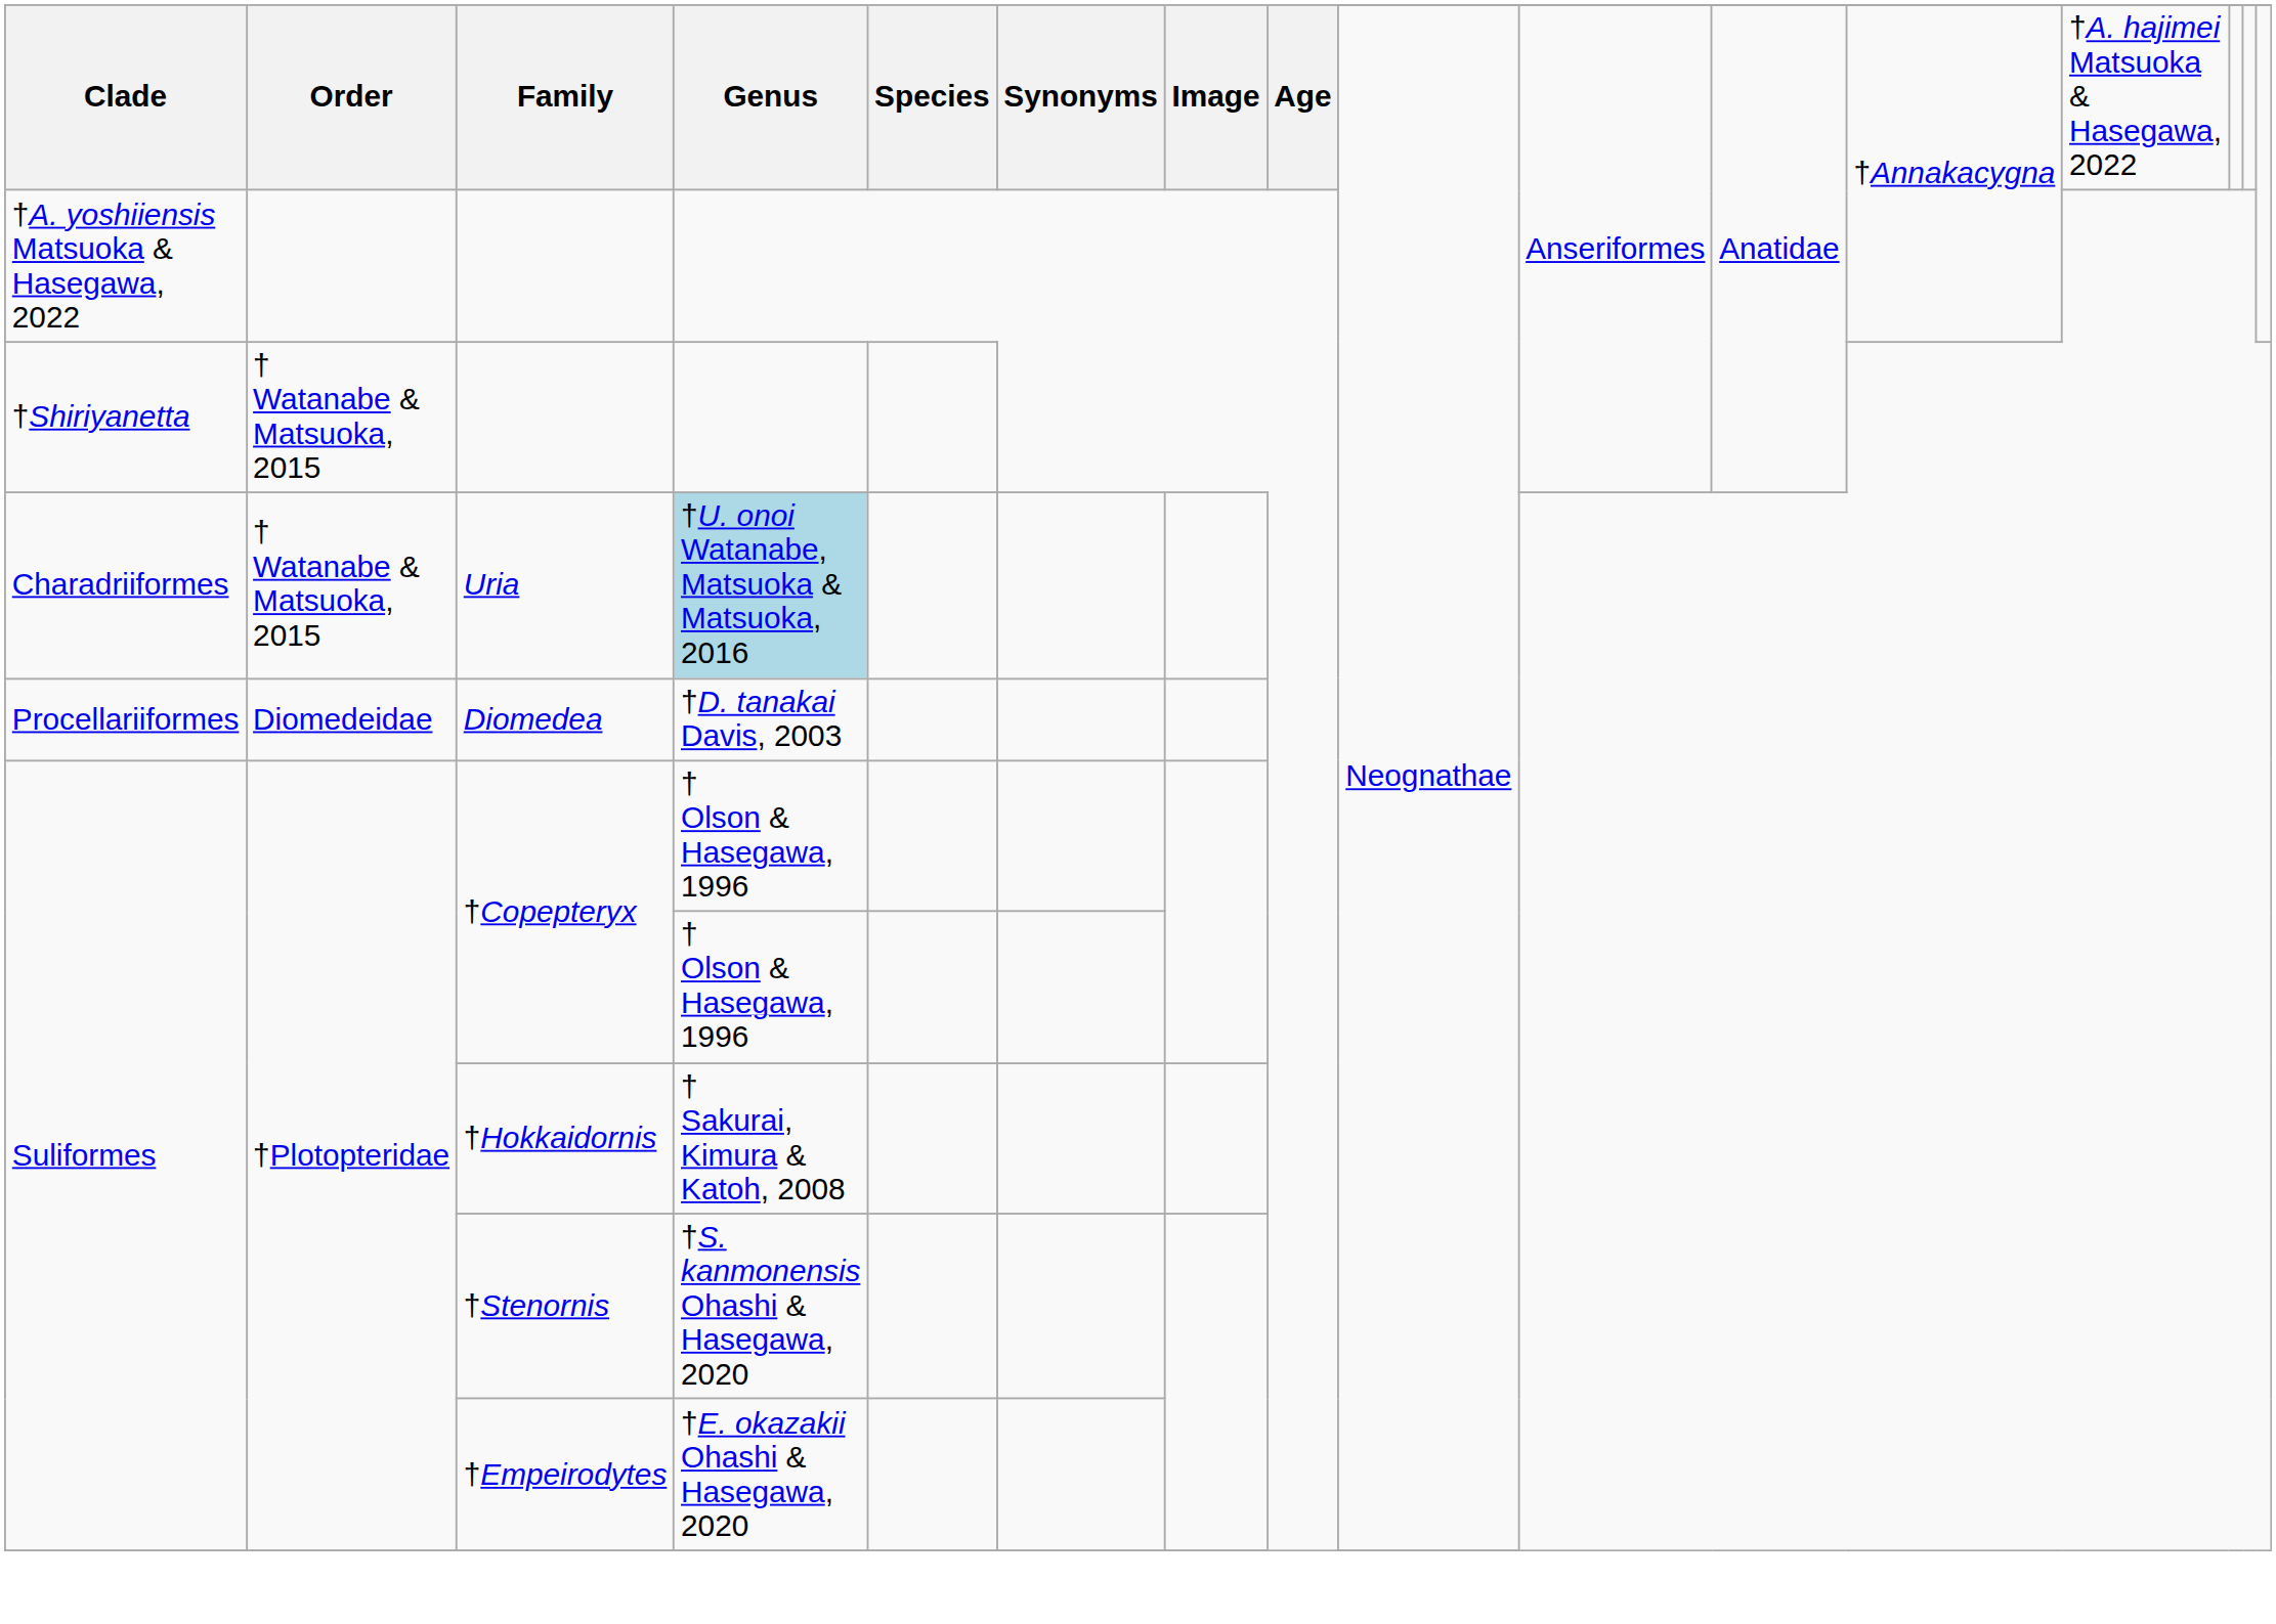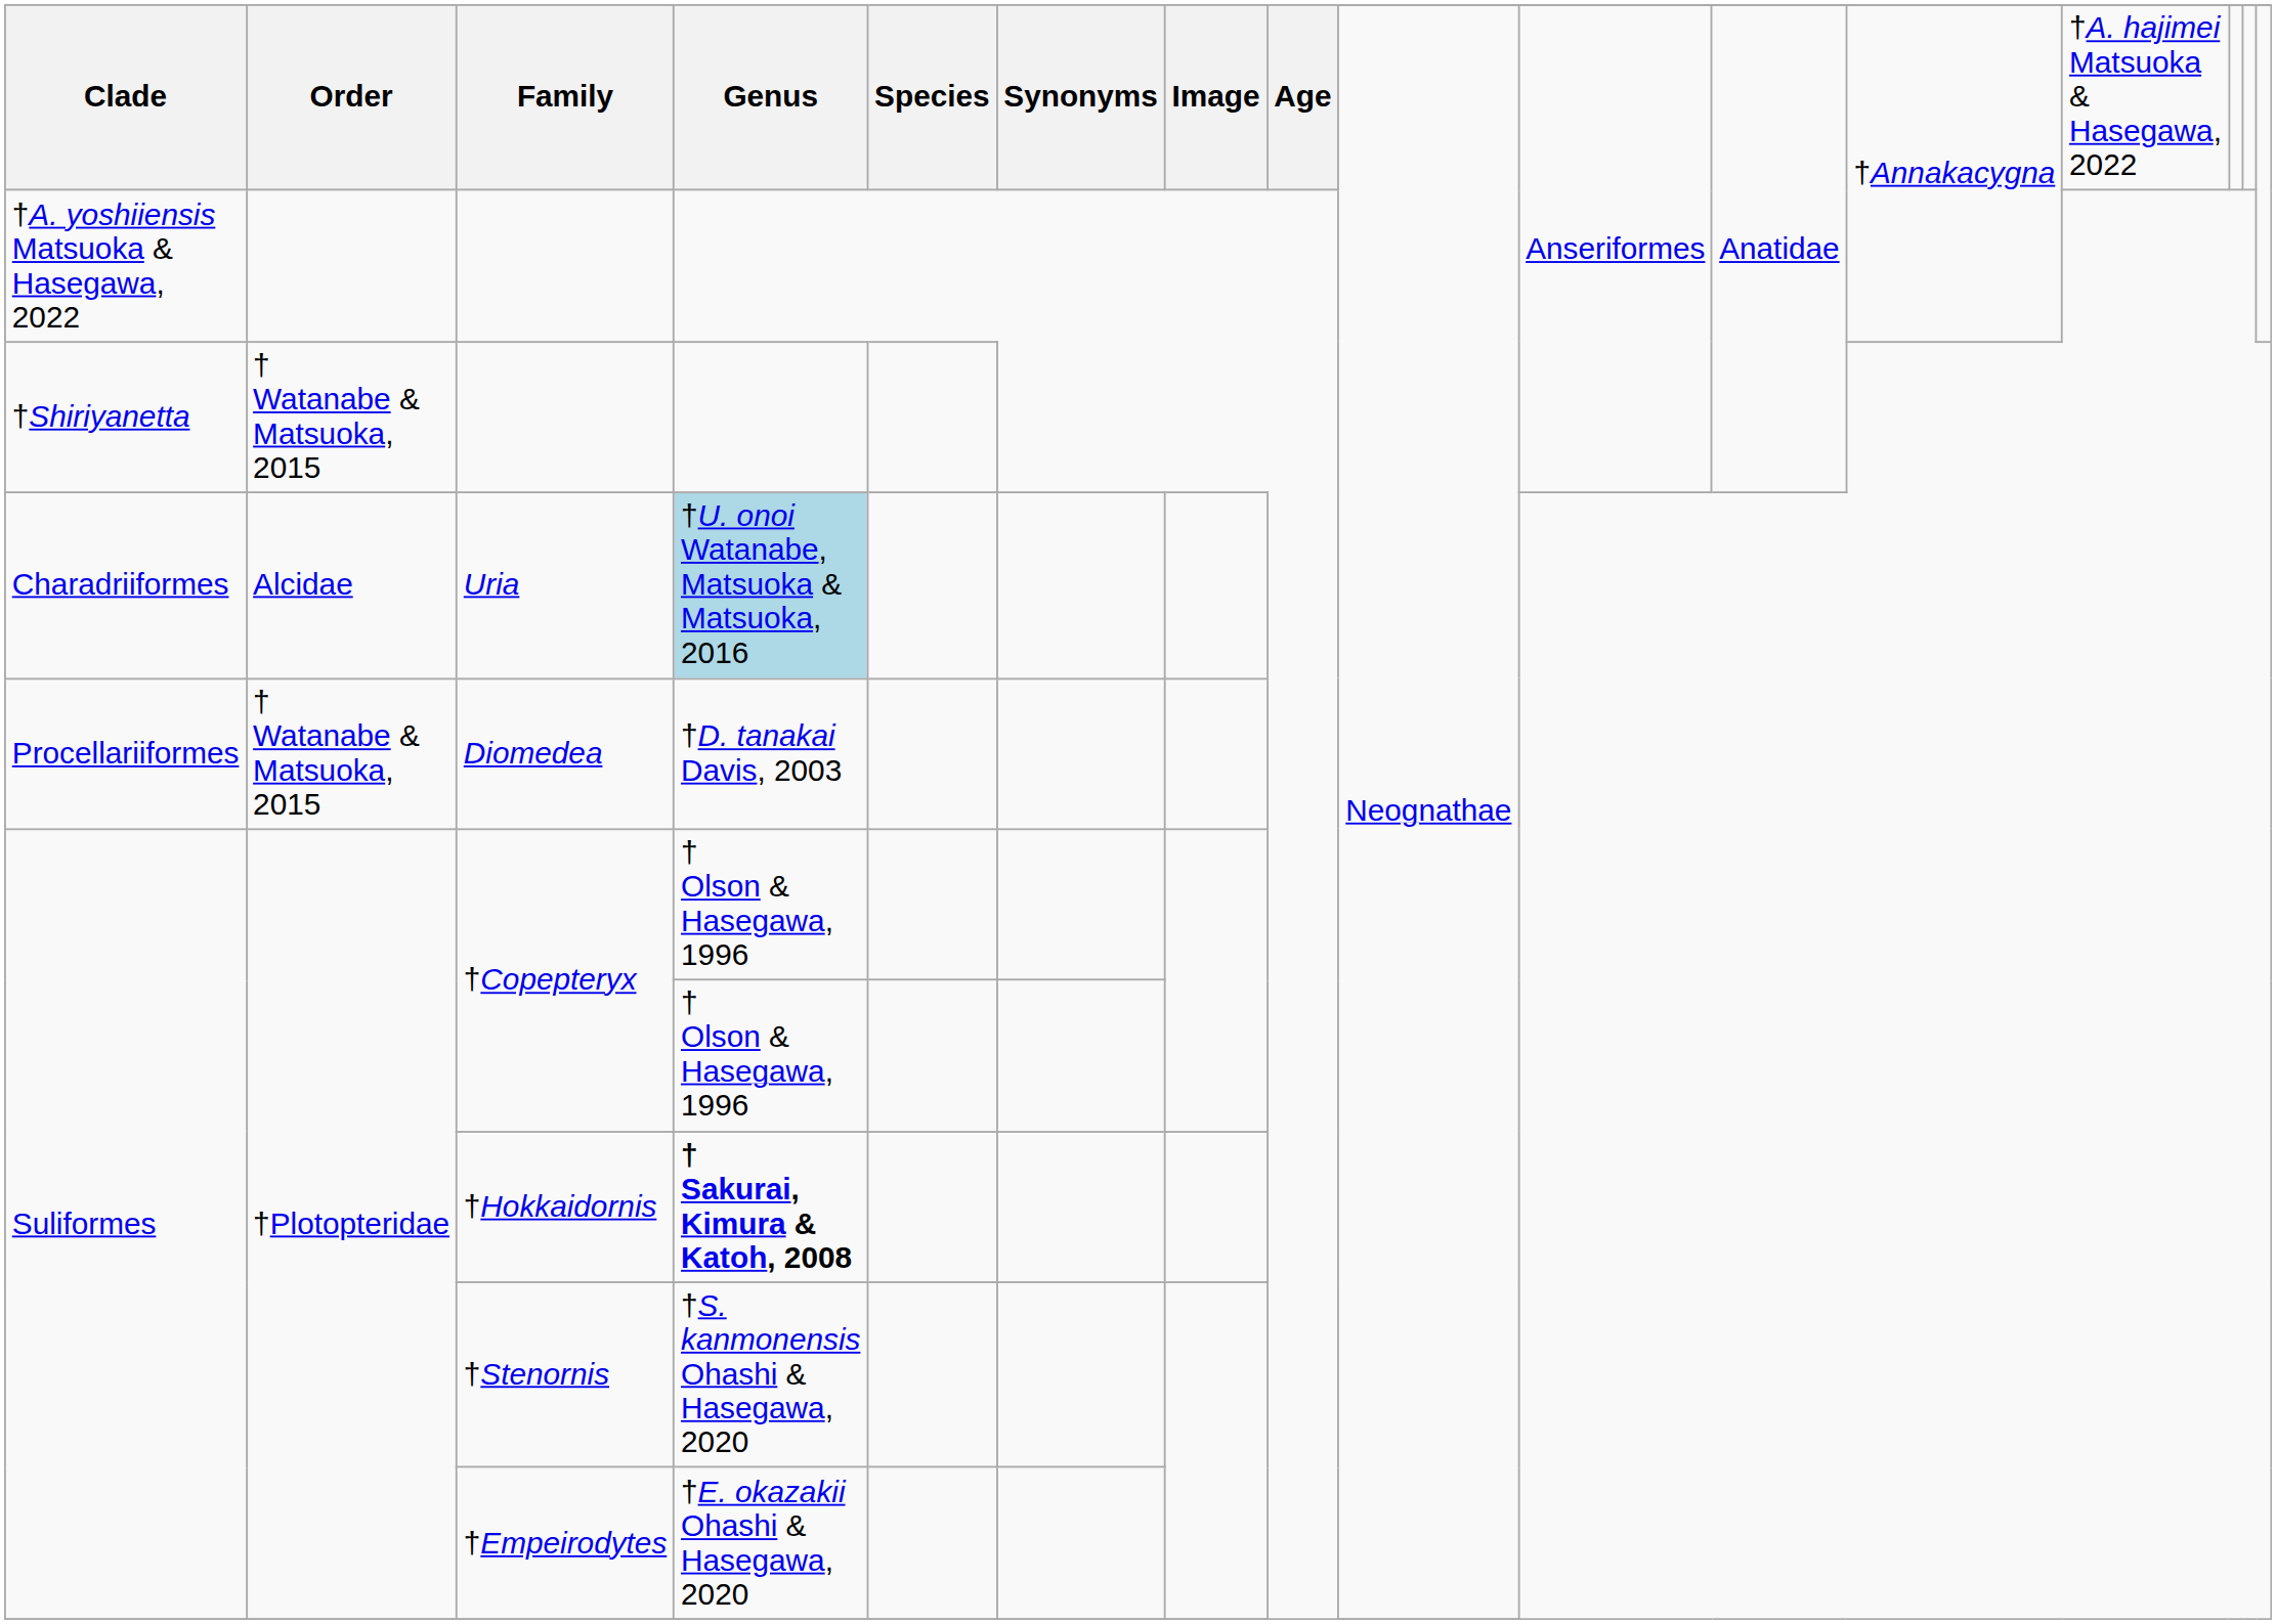Uria | Order: † Watanabe & Matsuoka, 2015 -> Alcidae
Diomedea | Order: Diomedeidae -> † Watanabe & Matsuoka, 2015
†Hokkaidornis | Genus: normal -> bold
